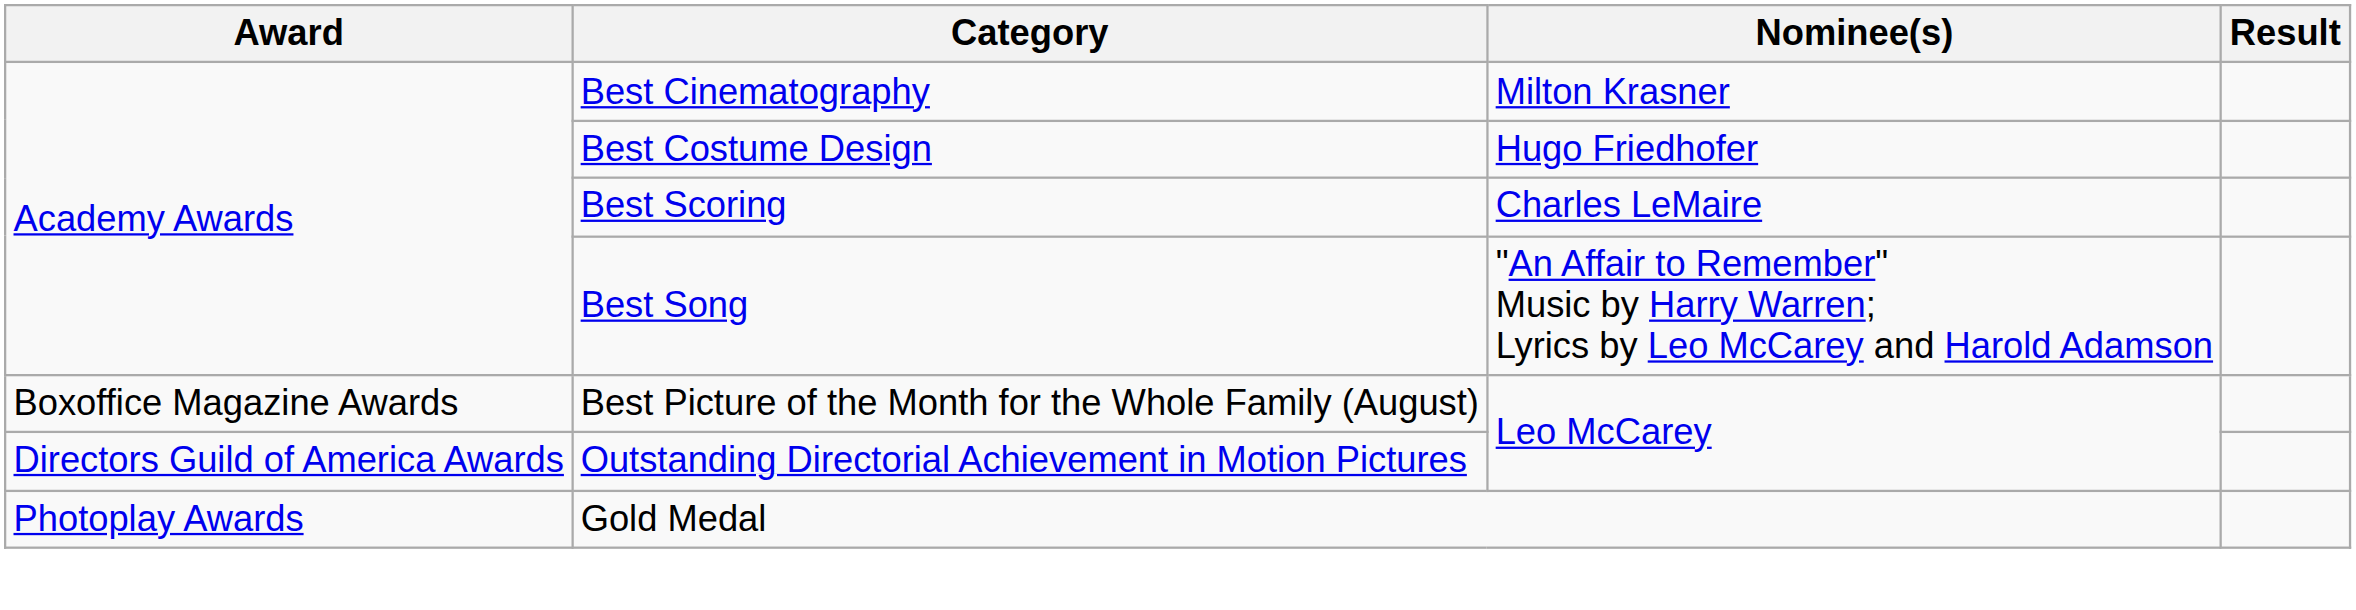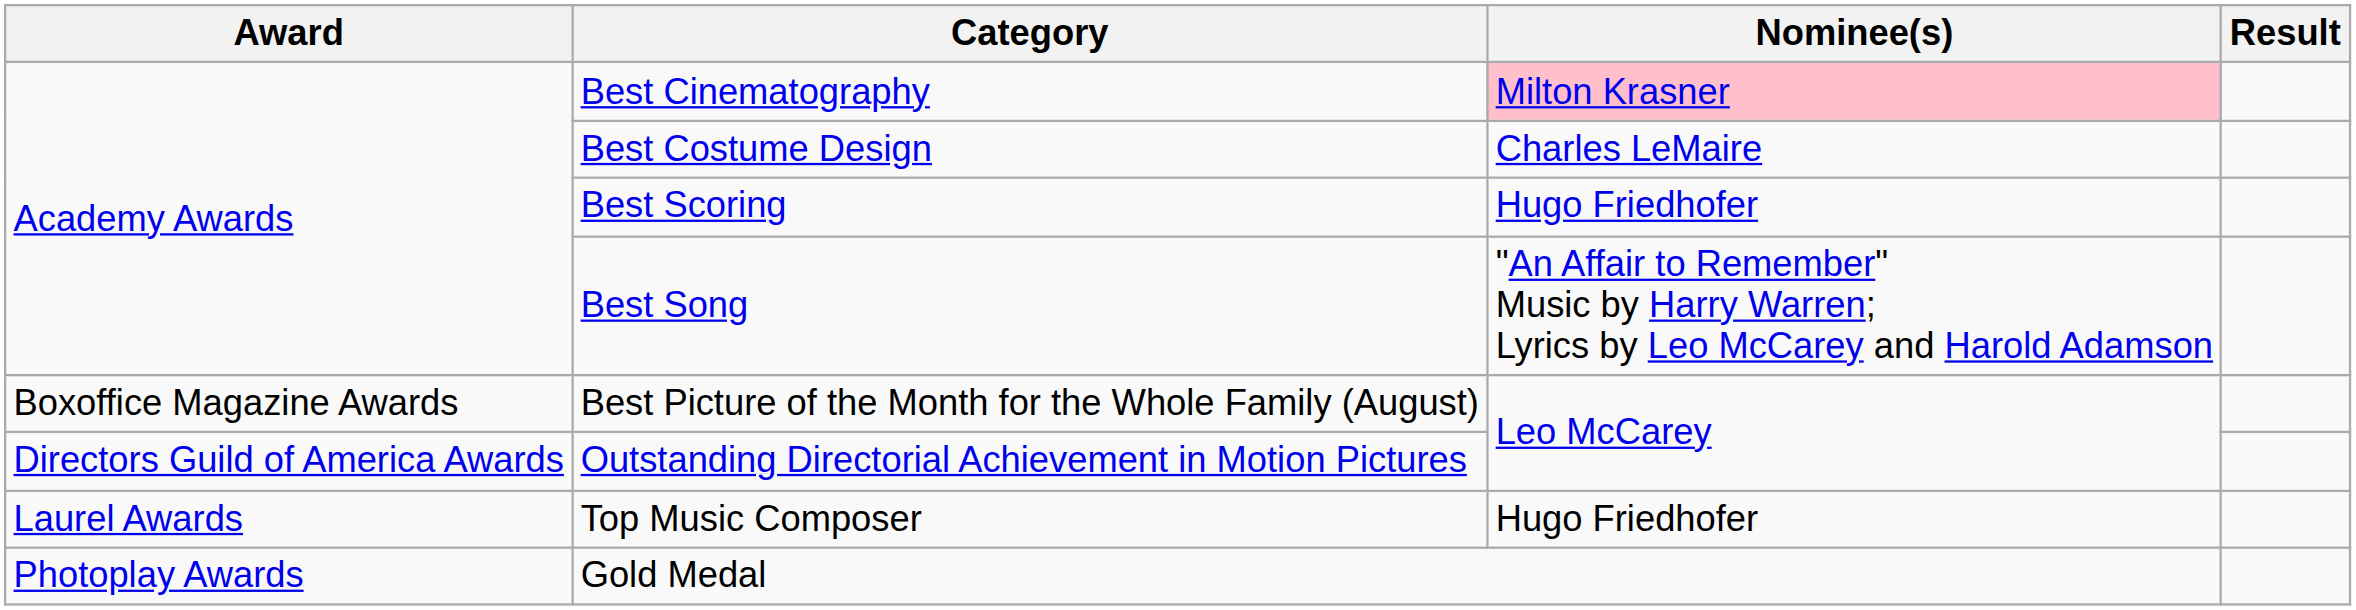Best Cinematography | Nominee(s): no background -> pink background
Best Costume Design | Nominee(s): Hugo Friedhofer -> Charles LeMaire
Best Scoring | Nominee(s): Charles LeMaire -> Hugo Friedhofer
+ row: Laurel Awards | Top Music Composer | Hugo Friedhofer
